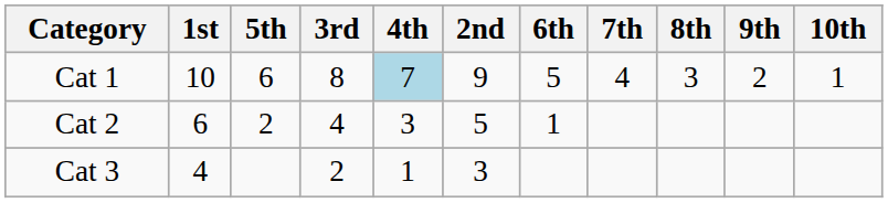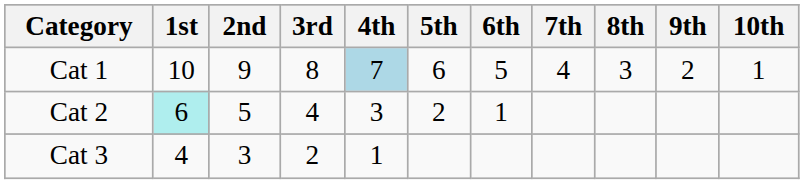columns swapped: 2nd <-> 5th
Cat 2 | 1st: no background -> paleturquoise background
